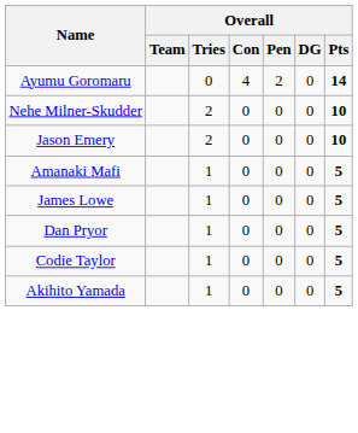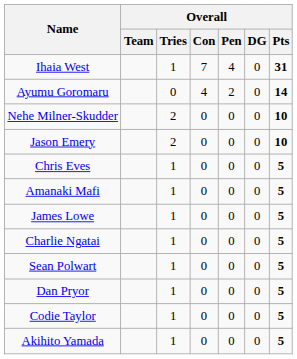+ row: Ihaia West | 1 | 7 | 4 | 0 | 31
+ row: Chris Eves | 1 | 0 | 0 | 0 | 5
+ row: Charlie Ngatai | 1 | 0 | 0 | 0 | 5
+ row: Sean Polwart | 1 | 0 | 0 | 0 | 5
